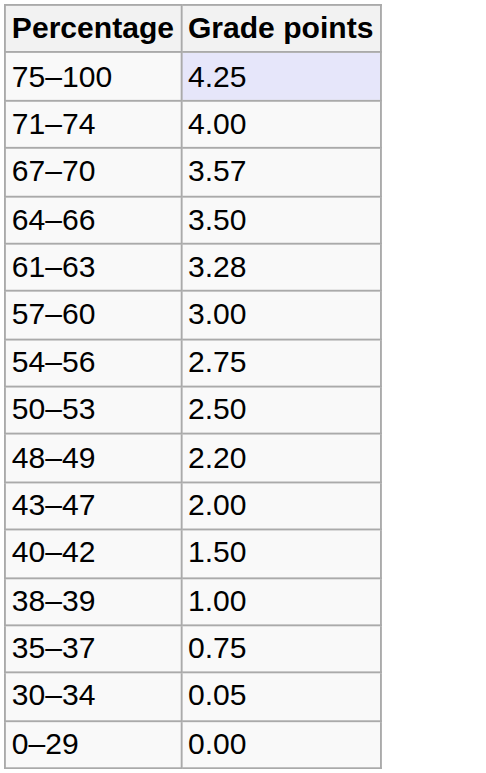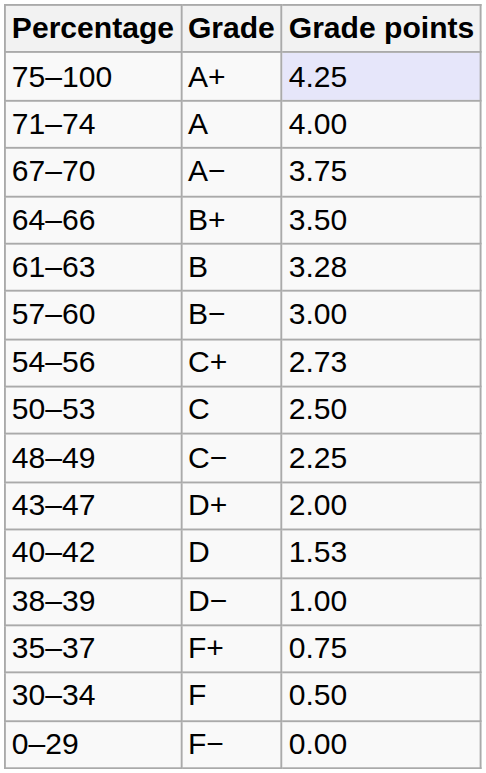+ column: Grade | A+ | A | A− | B+ | B | B− | C+ | C | C− | D+ | D | D− | F+ | F | F−
67–70 | Grade points: 3.57 -> 3.75
54–56 | Grade points: 2.75 -> 2.73
48–49 | Grade points: 2.20 -> 2.25
40–42 | Grade points: 1.50 -> 1.53
30–34 | Grade points: 0.05 -> 0.50
